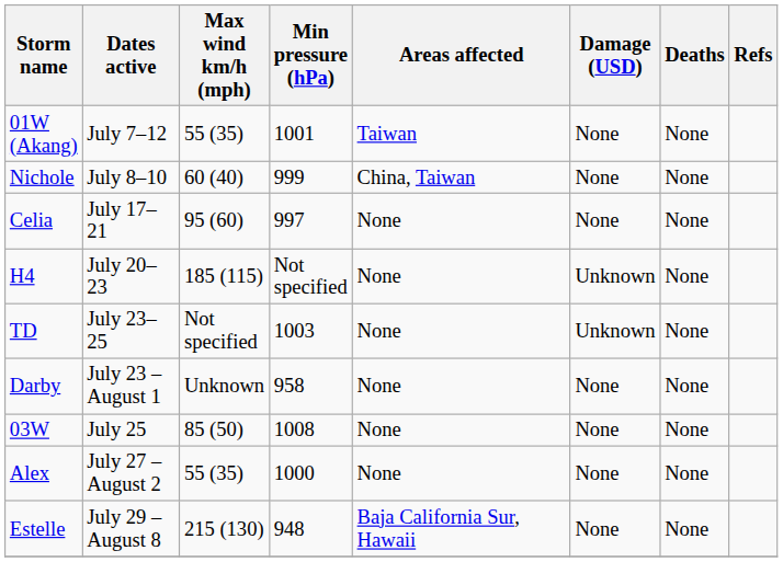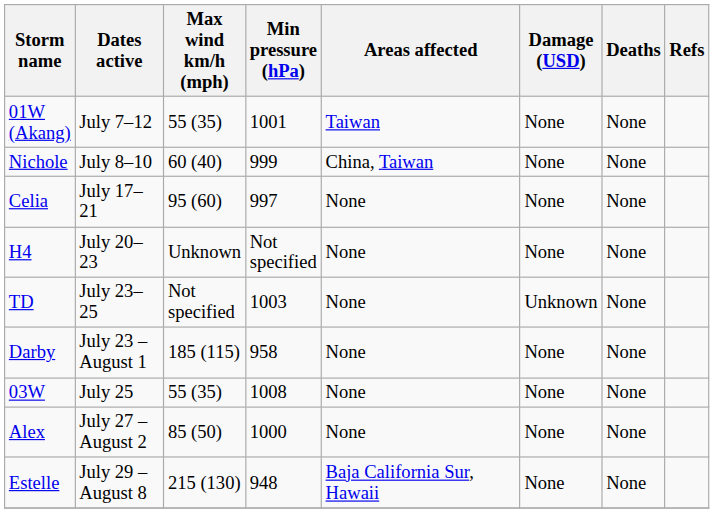H4 | Max wind km/h (mph): 185 (115) -> Unknown
H4 | Damage (USD): Unknown -> None
Darby | Max wind km/h (mph): Unknown -> 185 (115)
03W | Max wind km/h (mph): 85 (50) -> 55 (35)
Alex | Max wind km/h (mph): 55 (35) -> 85 (50)
